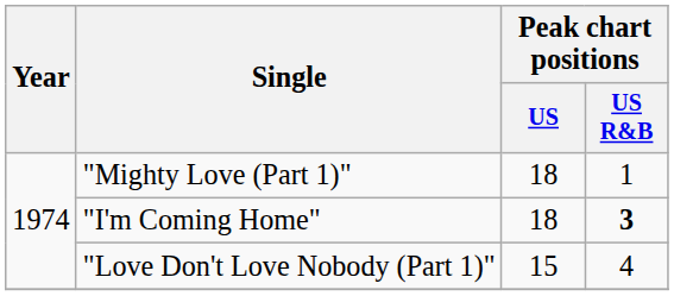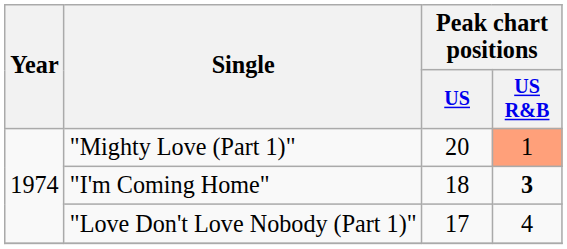"Mighty Love (Part 1)" | Peak chart positions / US: 18 -> 20
"Mighty Love (Part 1)" | Peak chart positions / US R&B: no background -> lightsalmon background
"Love Don't Love Nobody (Part 1)" | Peak chart positions / US: 15 -> 17
